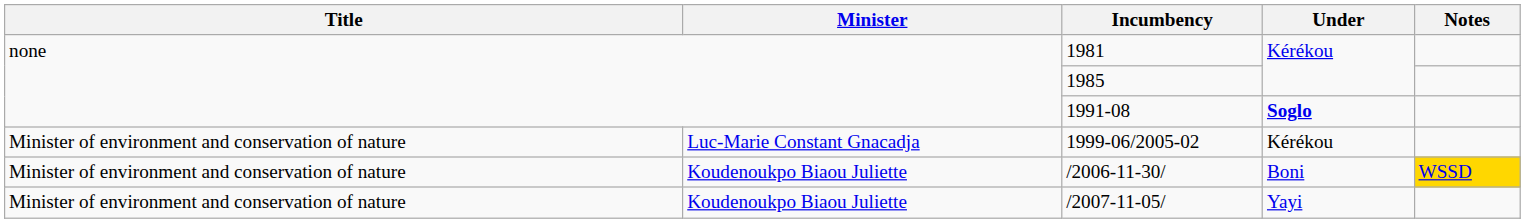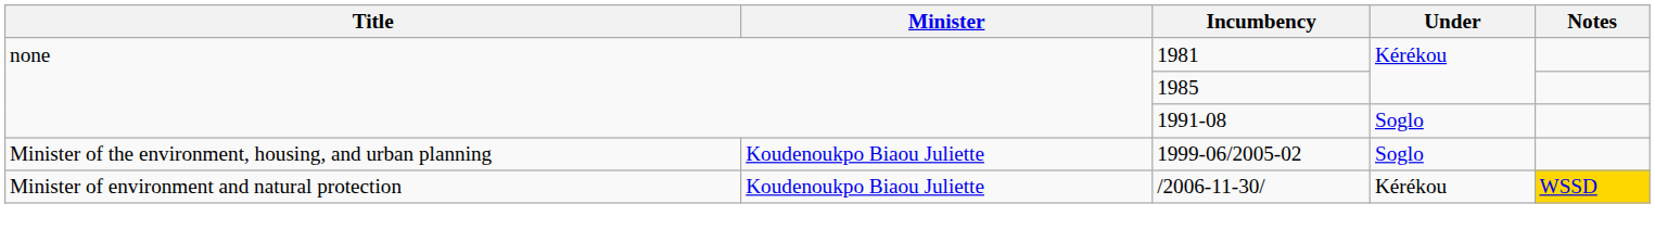1991-08 | Under: bold -> normal
1999-06/2005-02 | Title: Minister of environment and conservation of nature -> Minister of the environment, housing, and urban planning
1999-06/2005-02 | Minister: Luc-Marie Constant Gnacadja -> Koudenoukpo Biaou Juliette
1999-06/2005-02 | Under: Kérékou -> Soglo
/2006-11-30/ | Title: Minister of environment and conservation of nature -> Minister of environment and natural protection
/2006-11-30/ | Under: Boni -> Kérékou
- row: Minister of environment and conservation of nature | Koudenoukpo Biaou Juliette | /2007-11-05/ | Yayi
